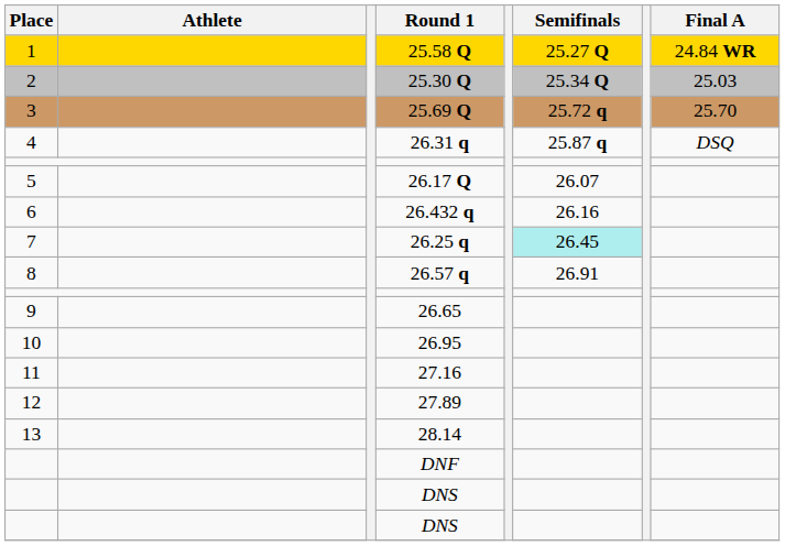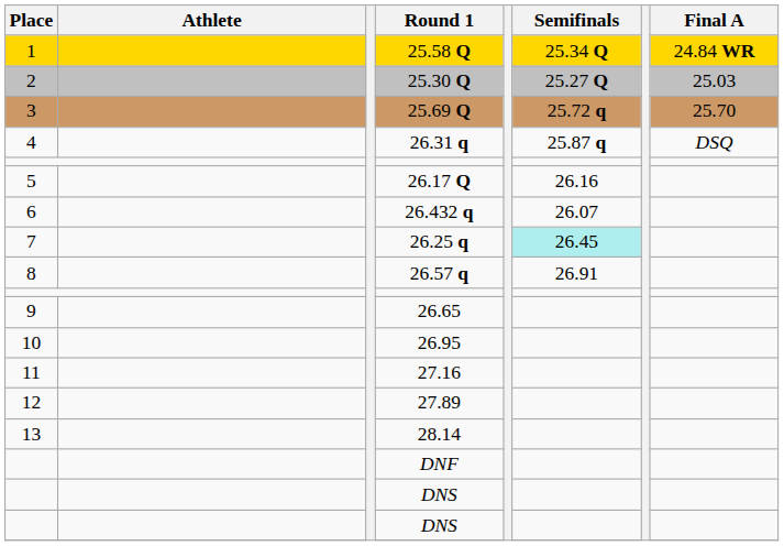25.58 Q | Semifinals: 25.27 Q -> 25.34 Q
25.30 Q | Semifinals: 25.34 Q -> 25.27 Q
26.17 Q | Semifinals: 26.07 -> 26.16
26.432 q | Semifinals: 26.16 -> 26.07
